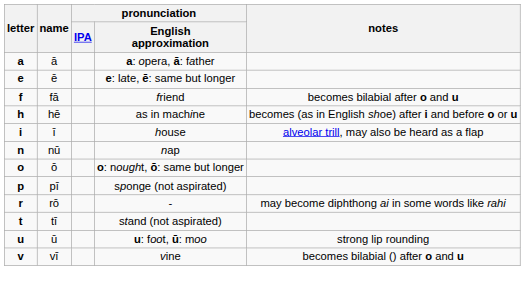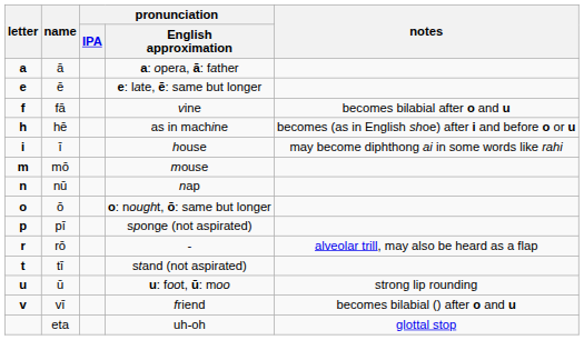fā | pronunciation / English approximation: friend -> vine
ī | notes: alveolar trill, may also be heard as a flap -> may become diphthong ai in some words like rahi
+ row: m | mō | mouse
rō | notes: may become diphthong ai in some words like rahi -> alveolar trill, may also be heard as a flap
vī | pronunciation / English approximation: vine -> friend
+ row: eta | uh-oh | glottal stop
